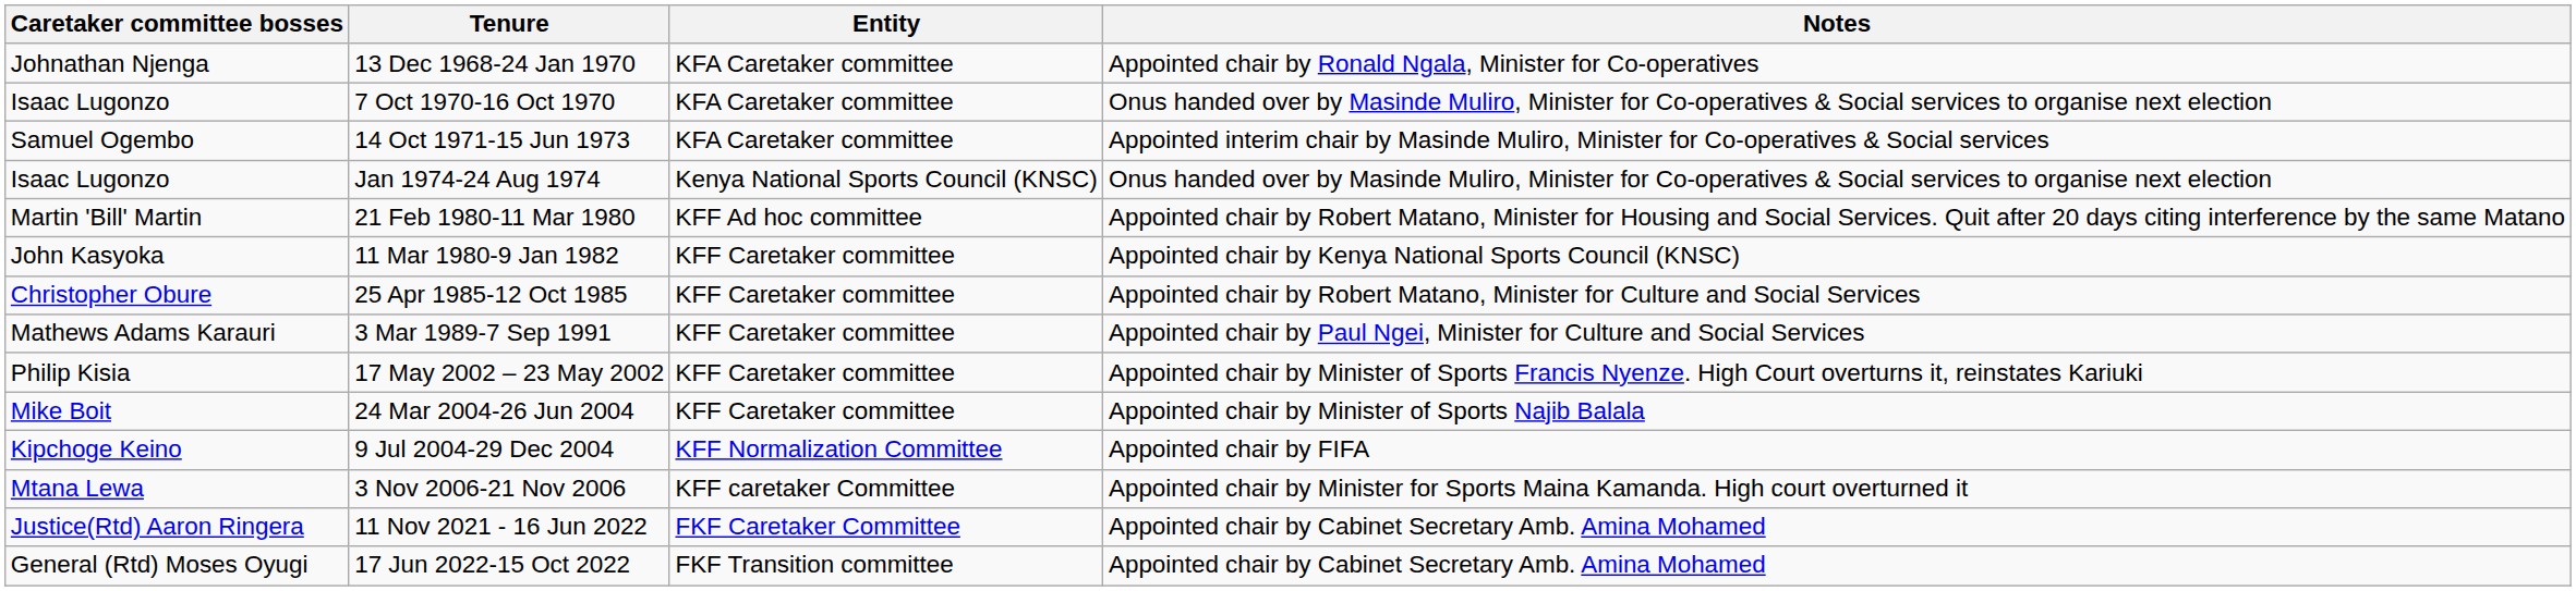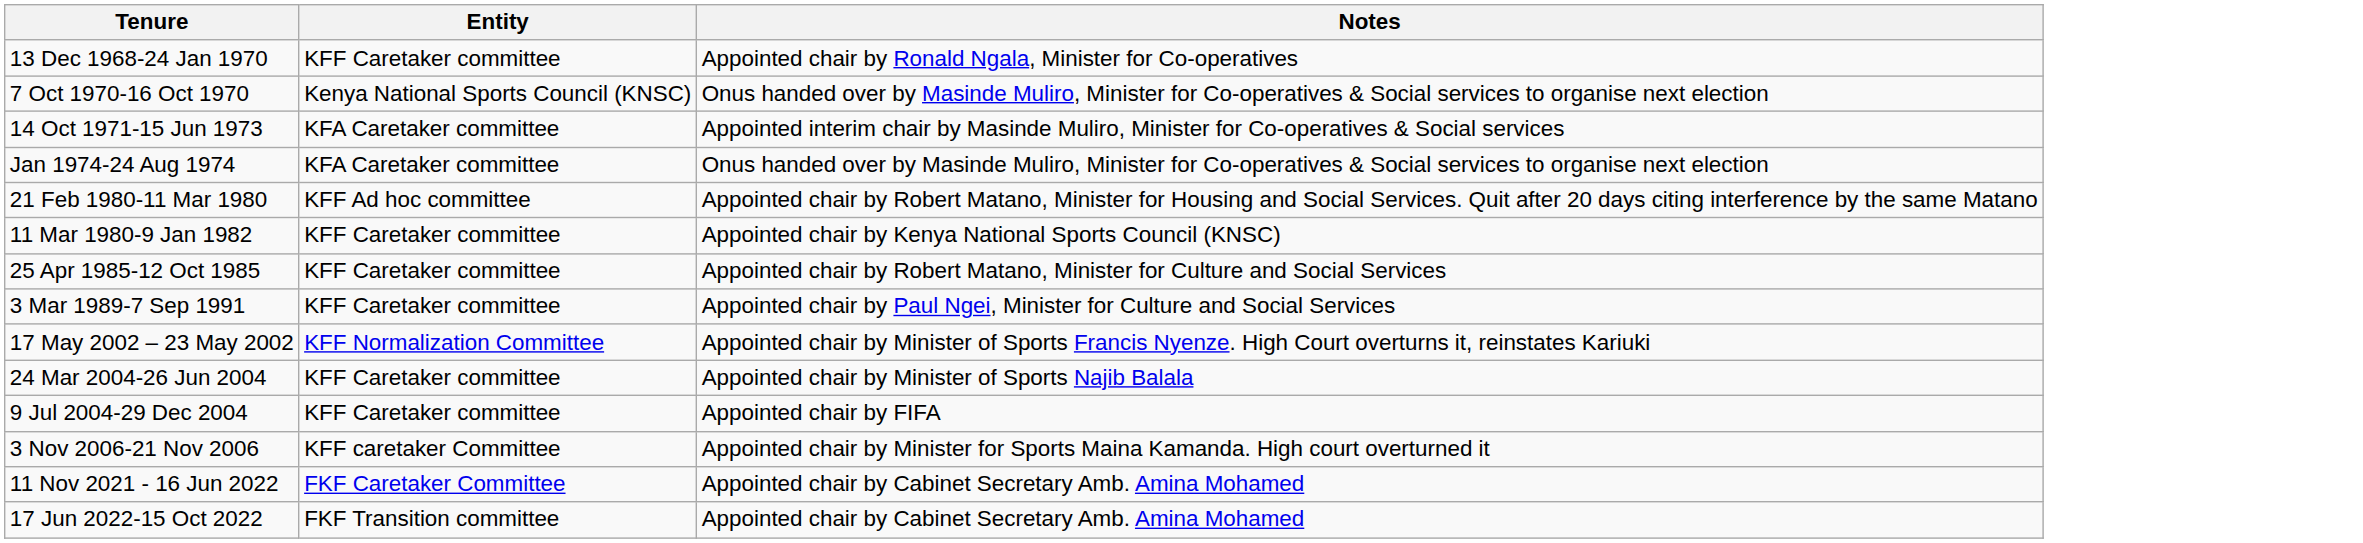- column: Caretaker committee bosses | Johnathan Njenga | Isaac Lugonzo | Samuel Ogembo | Isaac Lugonzo | Martin 'Bill' Martin | John Kasyoka | Christopher Obure | Mathews Adams Karauri | Philip Kisia | Mike Boit | Kipchoge Keino | Mtana Lewa | Justice(Rtd) Aaron Ringera | General (Rtd) Moses Oyugi
13 Dec 1968-24 Jan 1970 | Entity: KFA Caretaker committee -> KFF Caretaker committee
7 Oct 1970-16 Oct 1970 | Entity: KFA Caretaker committee -> Kenya National Sports Council (KNSC)
Jan 1974-24 Aug 1974 | Entity: Kenya National Sports Council (KNSC) -> KFA Caretaker committee
17 May 2002 – 23 May 2002 | Entity: KFF Caretaker committee -> KFF Normalization Committee
9 Jul 2004-29 Dec 2004 | Entity: KFF Normalization Committee -> KFF Caretaker committee
